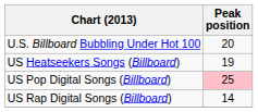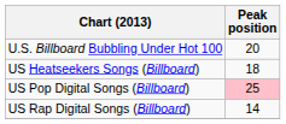US Heatseekers Songs (Billboard) | Peak position: 19 -> 18
